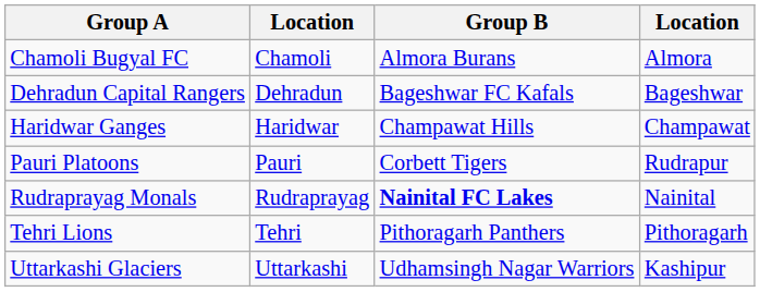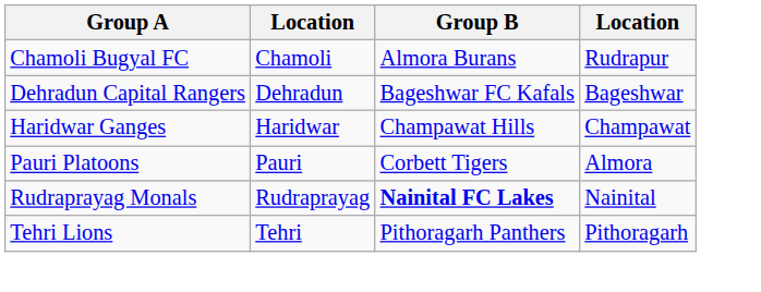Chamoli Bugyal FC | column 4: Almora -> Rudrapur
Pauri Platoons | column 4: Rudrapur -> Almora
- row: Uttarkashi Glaciers | Uttarkashi | Udhamsingh Nagar Warriors | Kashipur
